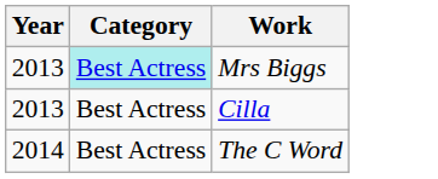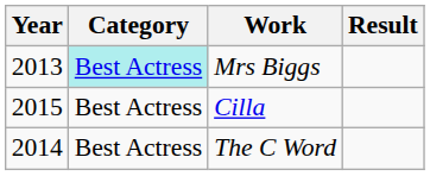+ column: Result
Cilla | Year: 2013 -> 2015
